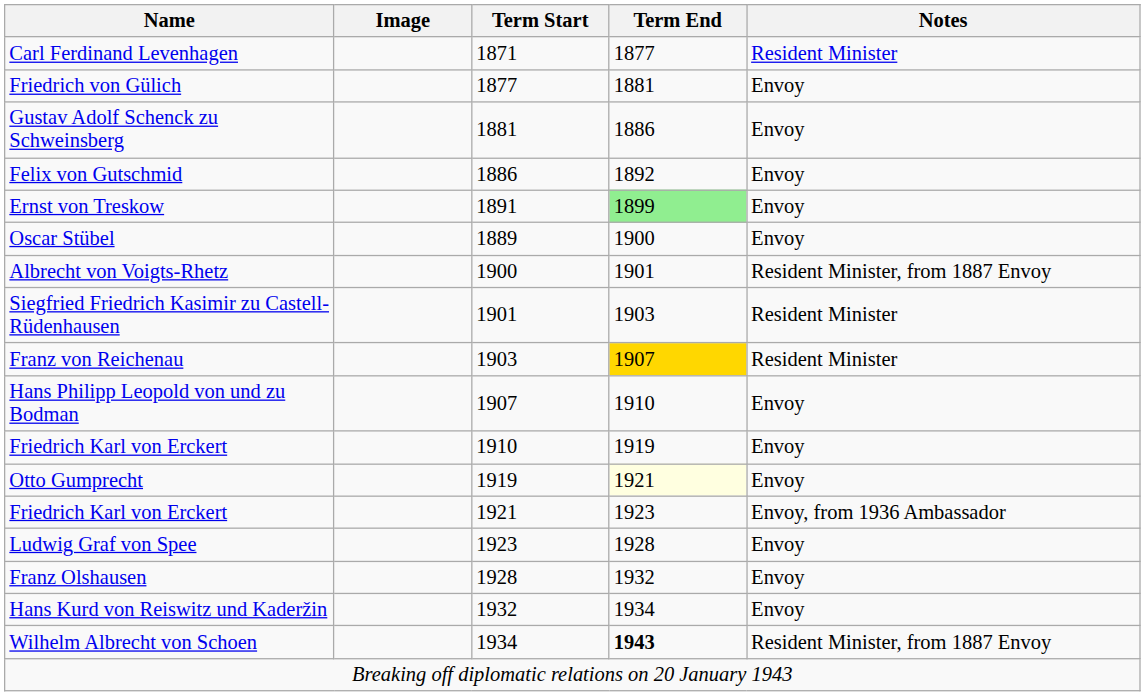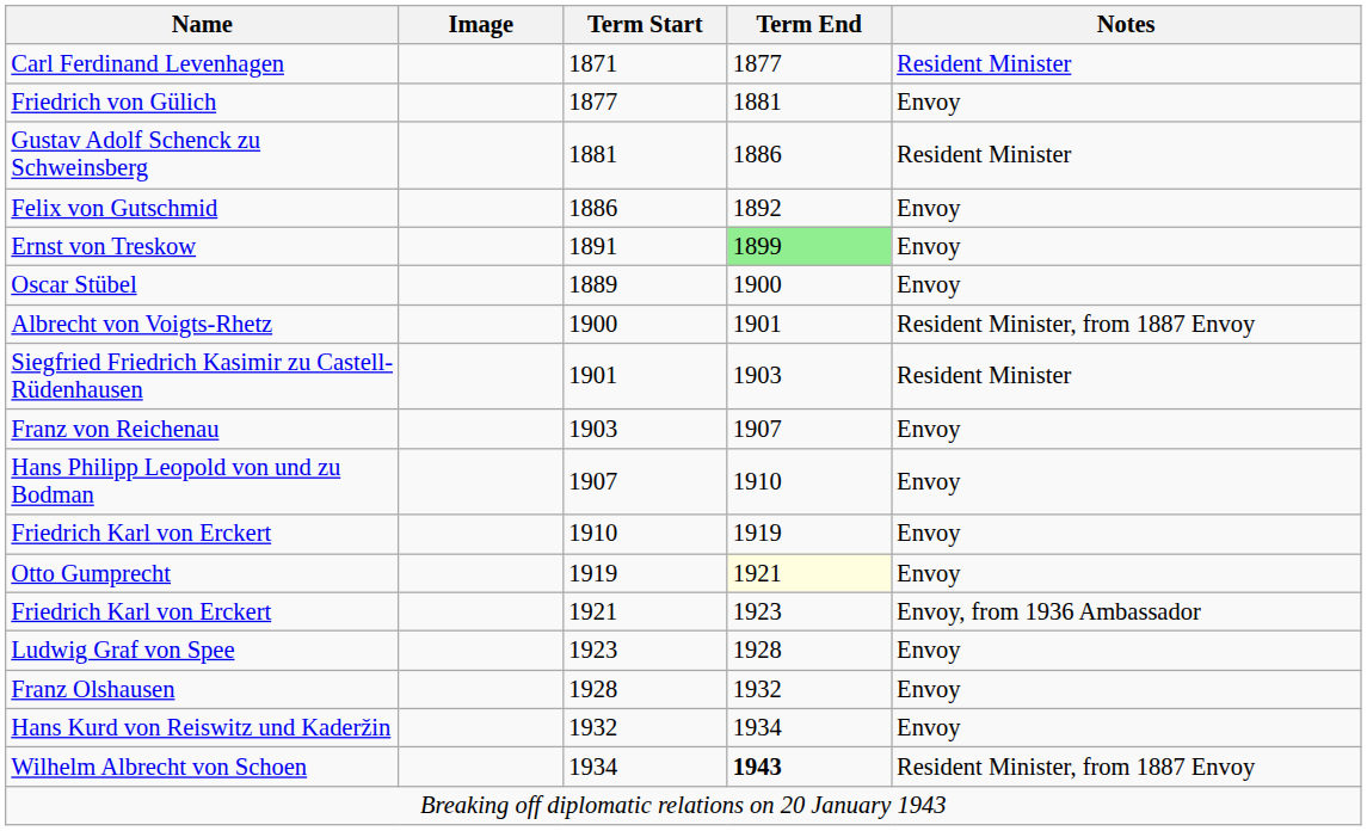Gustav Adolf Schenck zu Schweinsberg | Notes: Envoy -> Resident Minister
Franz von Reichenau | Term End: gold background -> no background
Franz von Reichenau | Notes: Resident Minister -> Envoy
